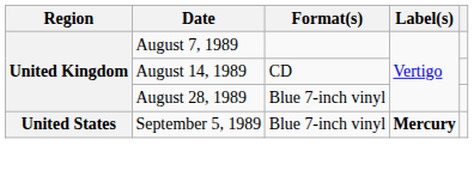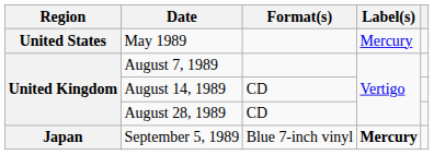+ row: United States | May 1989 | Mercury
August 28, 1989 | Format(s): Blue 7-inch vinyl -> CD
September 5, 1989 | Region: United States -> Japan
